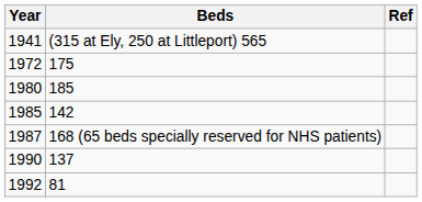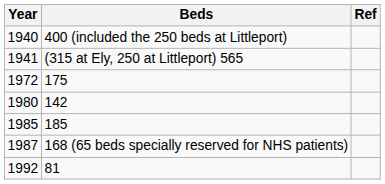+ row: 1940 | 400 (included the 250 beds at Littleport)
1980 | Beds: 185 -> 142
1985 | Beds: 142 -> 185
- row: 1990 | 137
